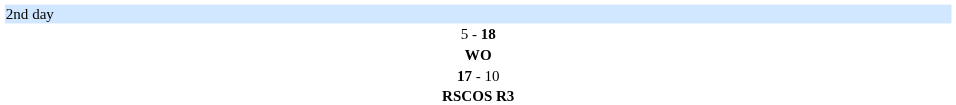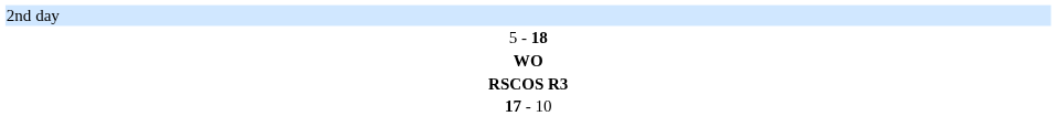rows swapped: RSCOS R3 <-> 17 - 10
